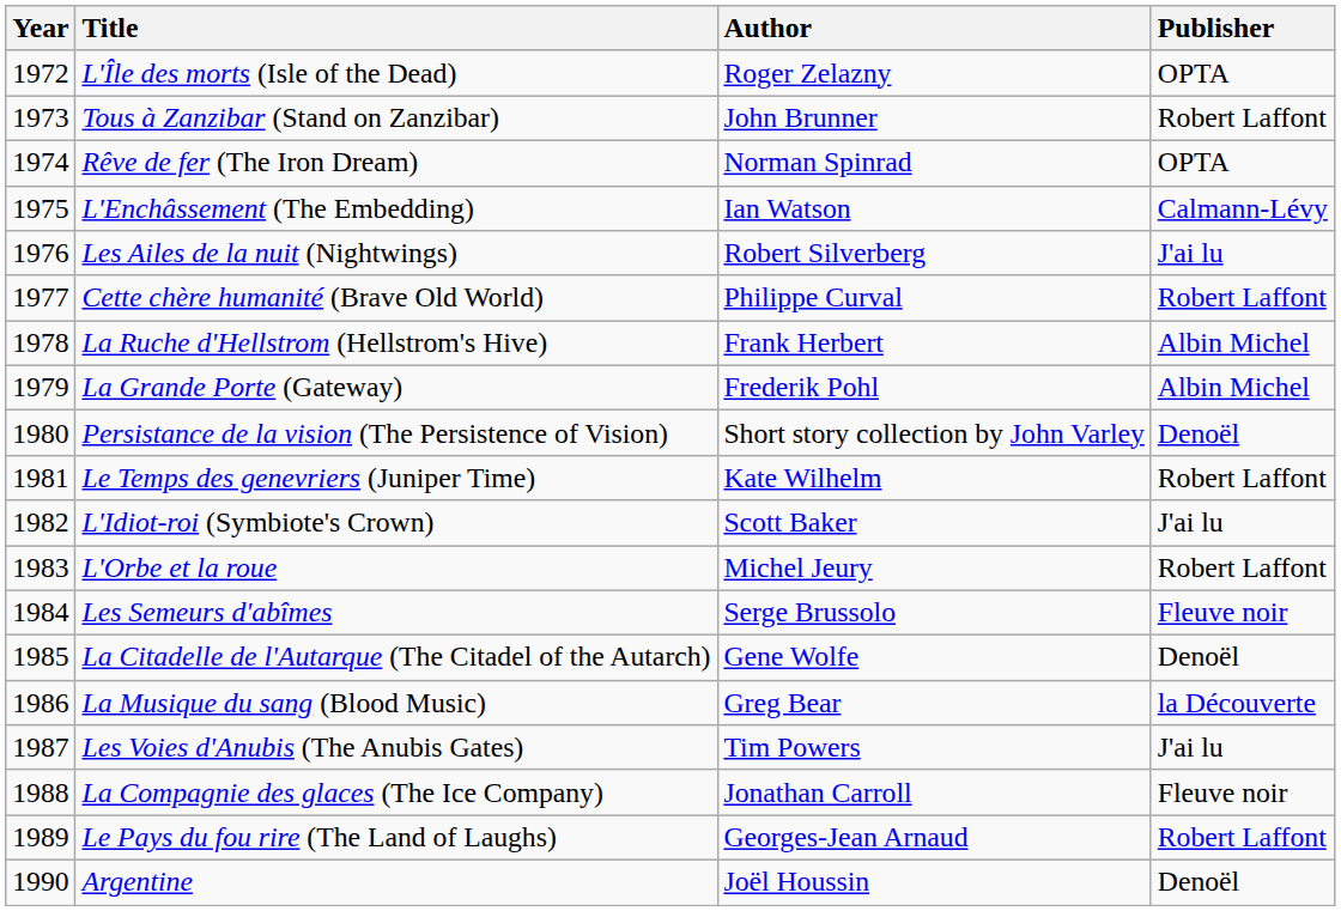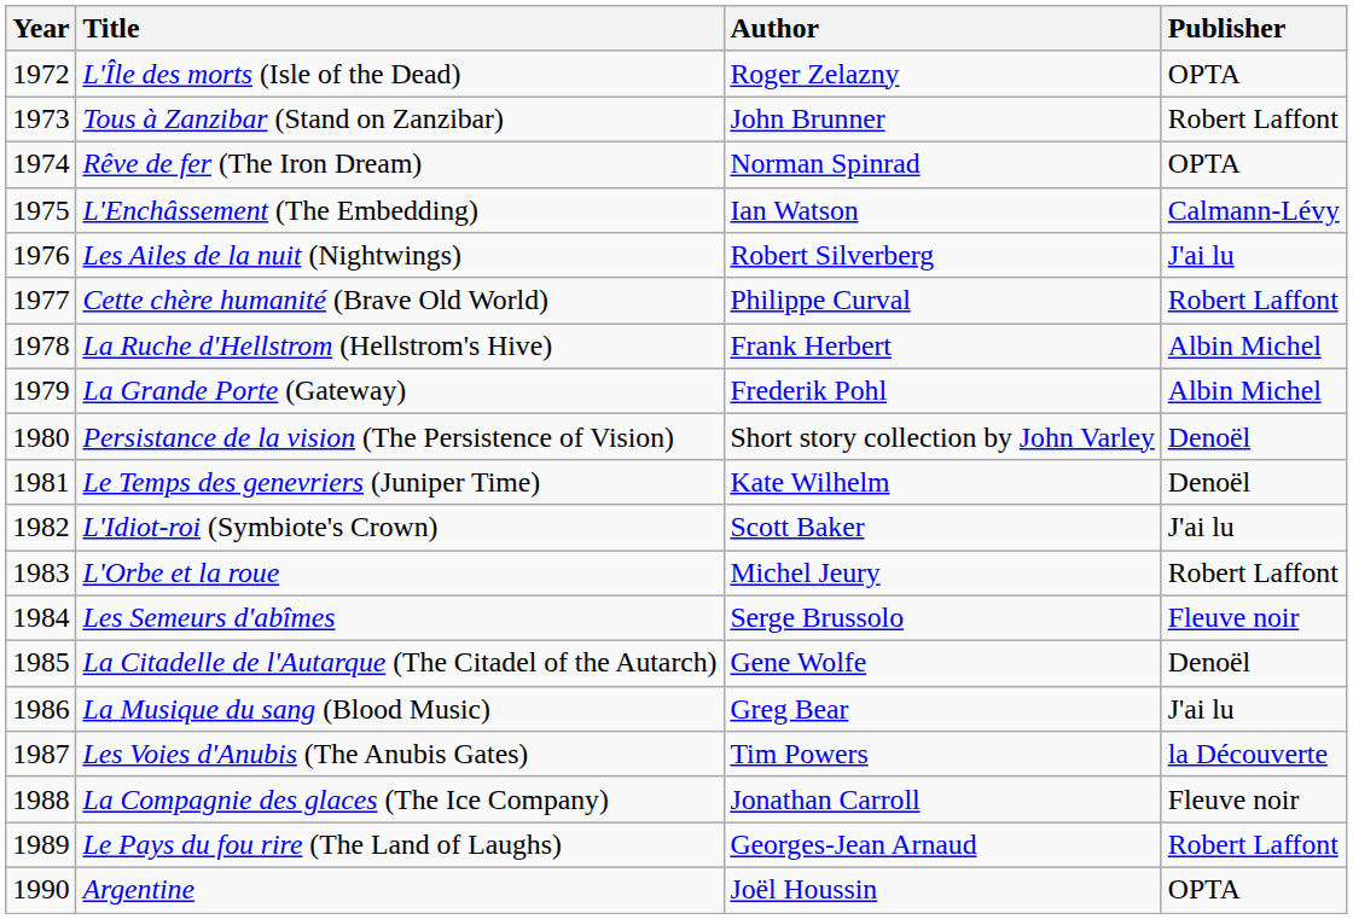Le Temps des genevriers (Juniper Time) | Publisher: Robert Laffont -> Denoël
La Musique du sang (Blood Music) | Publisher: la Découverte -> J'ai lu
Les Voies d'Anubis (The Anubis Gates) | Publisher: J'ai lu -> la Découverte
Argentine | Publisher: Denoël -> OPTA
